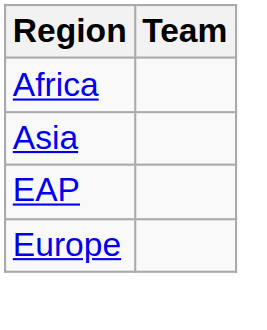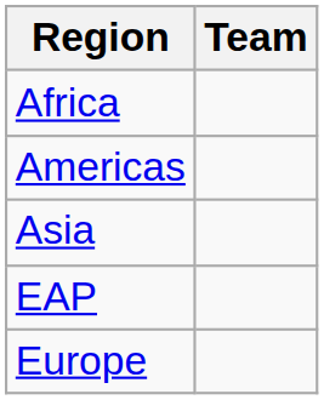+ row: Americas
